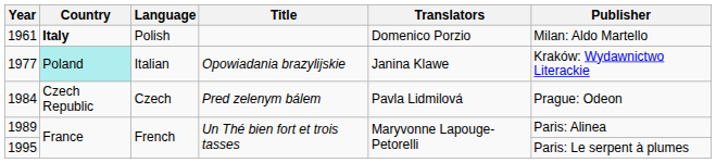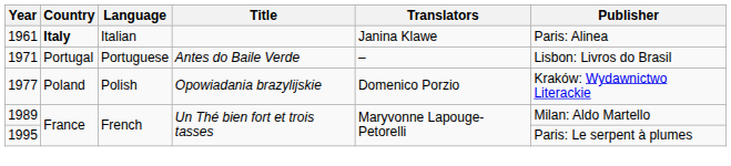1961 | Language: Polish -> Italian
1961 | Translators: Domenico Porzio -> Janina Klawe
1961 | Publisher: Milan: Aldo Martello -> Paris: Alinea
+ row: 1971 | Portugal | Portuguese | Antes do Baile Verde | – | Lisbon: Livros do Brasil
1977 | Country: paleturquoise background -> no background
1977 | Language: Italian -> Polish
1977 | Translators: Janina Klawe -> Domenico Porzio
- row: 1984 | Czech Republic | Czech | Pred zelenym bálem | Pavla Lidmilová | Prague: Odeon
1989 | Publisher: Paris: Alinea -> Milan: Aldo Martello
